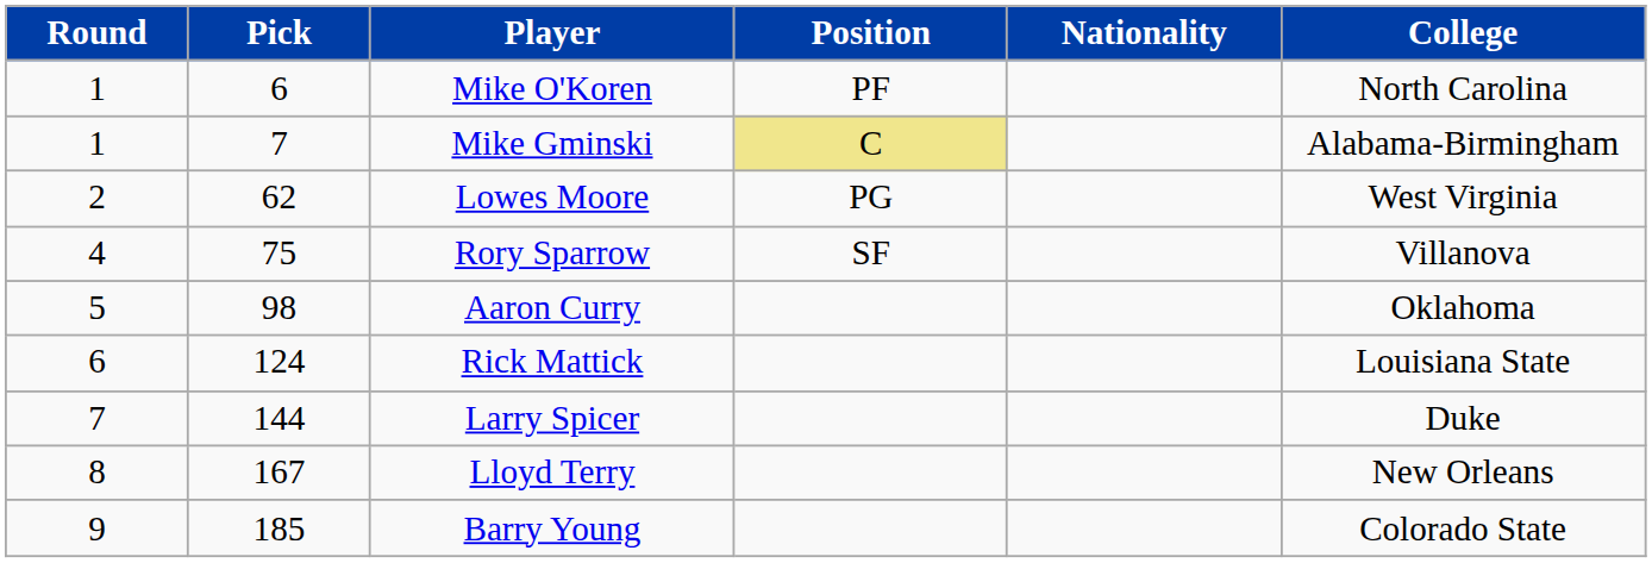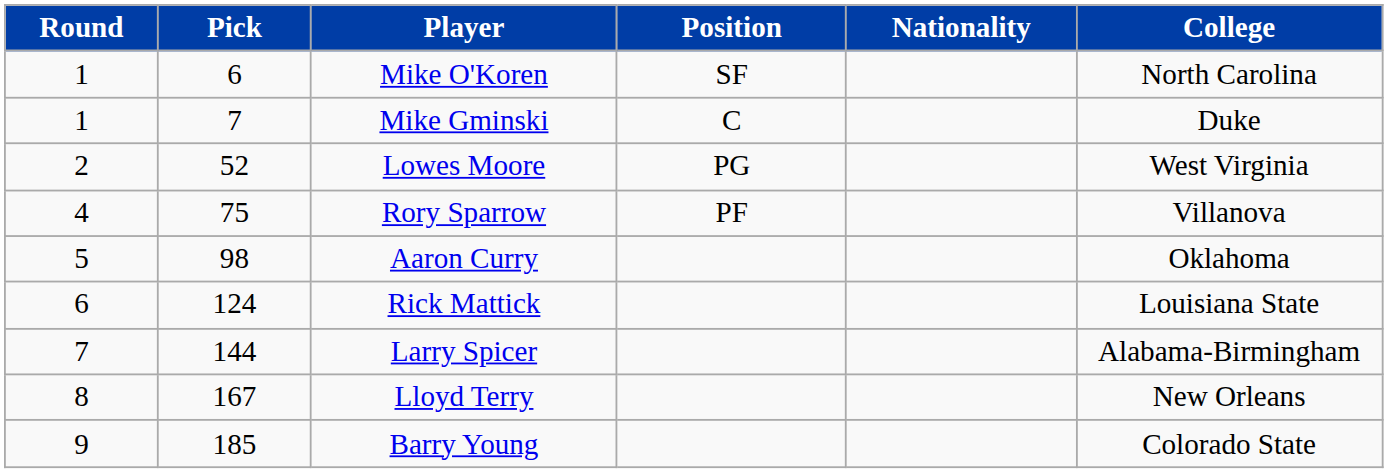Mike O'Koren | Position: PF -> SF
Mike Gminski | Position: khaki background -> no background
Mike Gminski | College: Alabama-Birmingham -> Duke
Lowes Moore | Pick: 62 -> 52
Rory Sparrow | Position: SF -> PF
Larry Spicer | College: Duke -> Alabama-Birmingham
